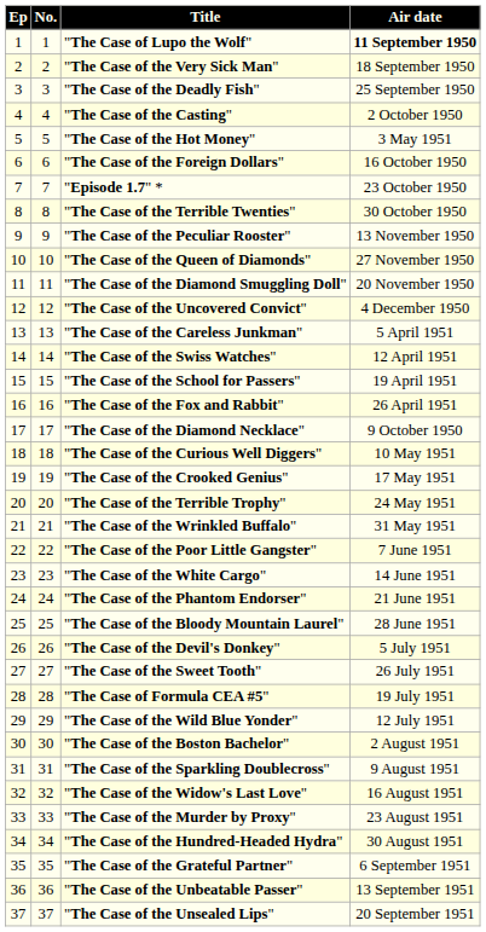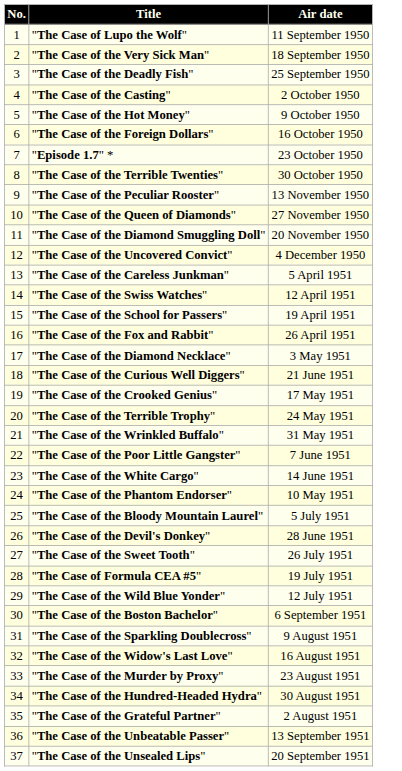- column: Ep | 1 | 2 | 3 | 4 | 5 | 6 | 7 | 8 | 9 | 10 | 11 | 12 | 13 | 14 | 15 | 16 | 17 | 18 | 19 | 20 | 21 | 22 | 23 | 24 | 25 | 26 | 27 | 28 | 29 | 30 | 31 | 32 | 33 | 34 | 35 | 36 | 37
"The Case of Lupo the Wolf" | Air date: bold -> normal
"The Case of the Hot Money" | Air date: 3 May 1951 -> 9 October 1950
"The Case of the Diamond Necklace" | Air date: 9 October 1950 -> 3 May 1951
"The Case of the Curious Well Diggers" | Air date: 10 May 1951 -> 21 June 1951
"The Case of the Phantom Endorser" | Air date: 21 June 1951 -> 10 May 1951
"The Case of the Bloody Mountain Laurel" | Air date: 28 June 1951 -> 5 July 1951
"The Case of the Devil's Donkey" | Air date: 5 July 1951 -> 28 June 1951
"The Case of the Boston Bachelor" | Air date: 2 August 1951 -> 6 September 1951
"The Case of the Grateful Partner" | Air date: 6 September 1951 -> 2 August 1951
